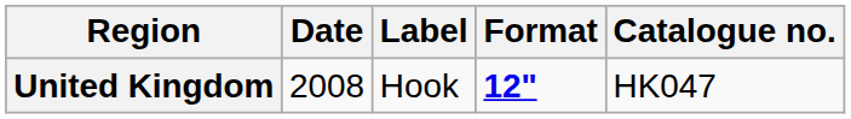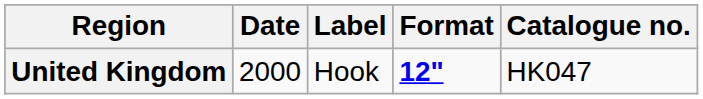United Kingdom | Date: 2008 -> 2000
